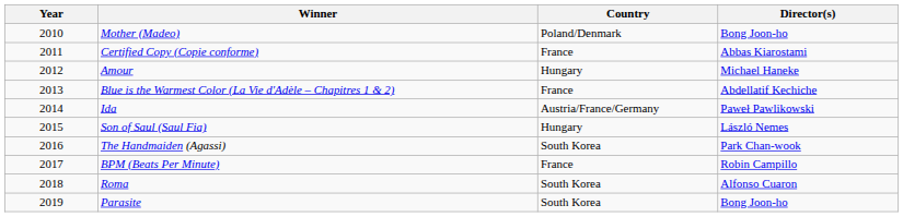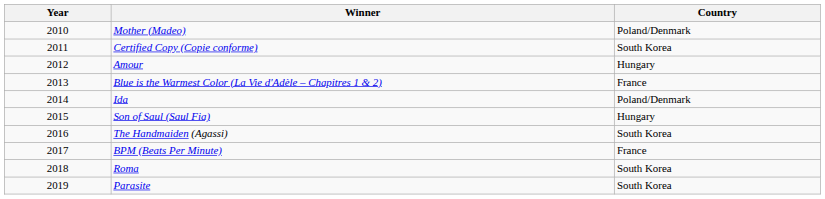- column: Director(s) | Bong Joon-ho | Abbas Kiarostami | Michael Haneke | Abdellatif Kechiche | Paweł Pawlikowski | László Nemes | Park Chan-wook | Robin Campillo | Alfonso Cuaron | Bong Joon-ho
Certified Copy (Copie conforme) | Country: France -> South Korea
Ida | Country: Austria/France/Germany -> Poland/Denmark
